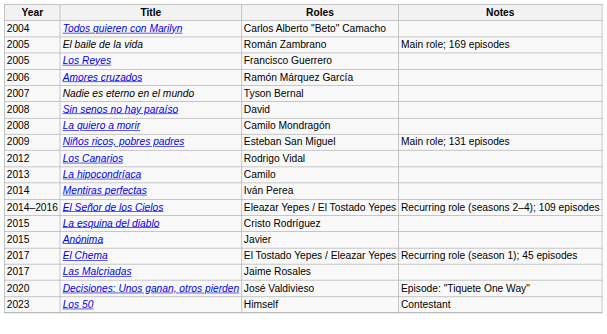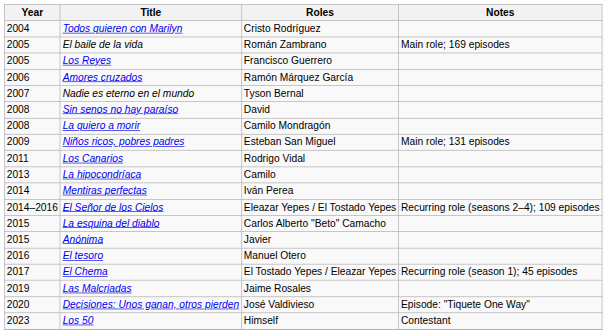Todos quieren con Marilyn | Roles: Carlos Alberto "Beto" Camacho -> Cristo Rodríguez
Los Canarios | Year: 2012 -> 2011
La esquina del diablo | Roles: Cristo Rodríguez -> Carlos Alberto "Beto" Camacho
+ row: 2016 | El tesoro | Manuel Otero
Las Malcriadas | Year: 2017 -> 2019
